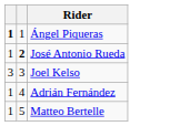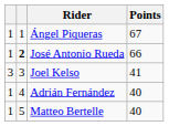+ column: Points | 67 | 66 | 41 | 40 | 40
Ángel Piqueras | column 1: bold -> normal
